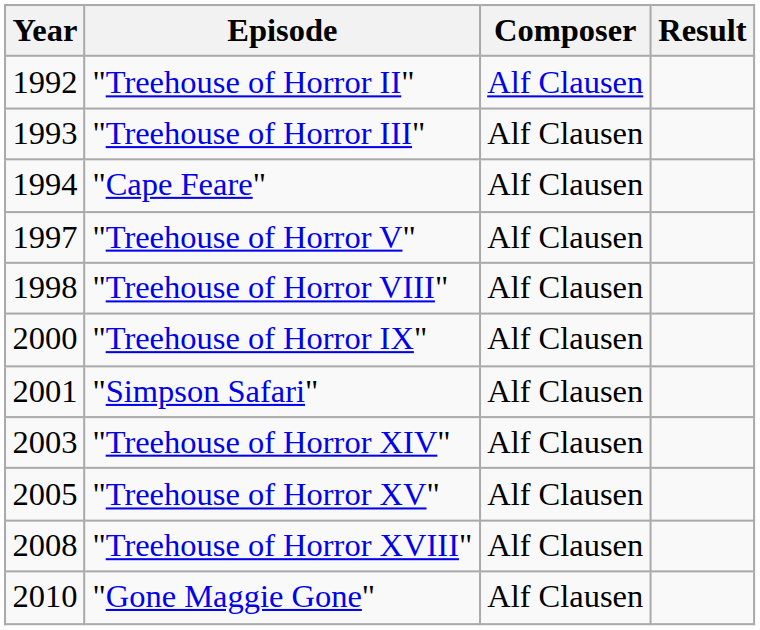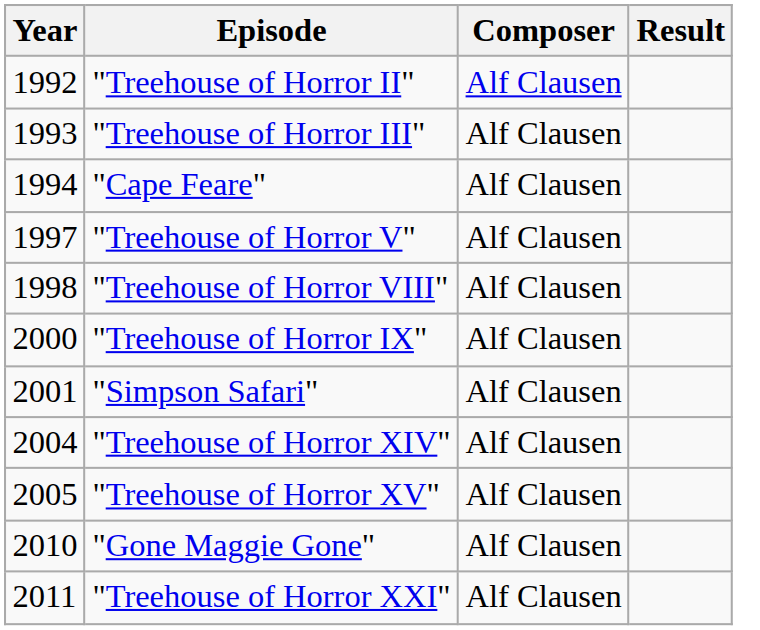"Treehouse of Horror XIV" | Year: 2003 -> 2004
- row: 2008 | "Treehouse of Horror XVIII" | Alf Clausen
+ row: 2011 | "Treehouse of Horror XXI" | Alf Clausen
